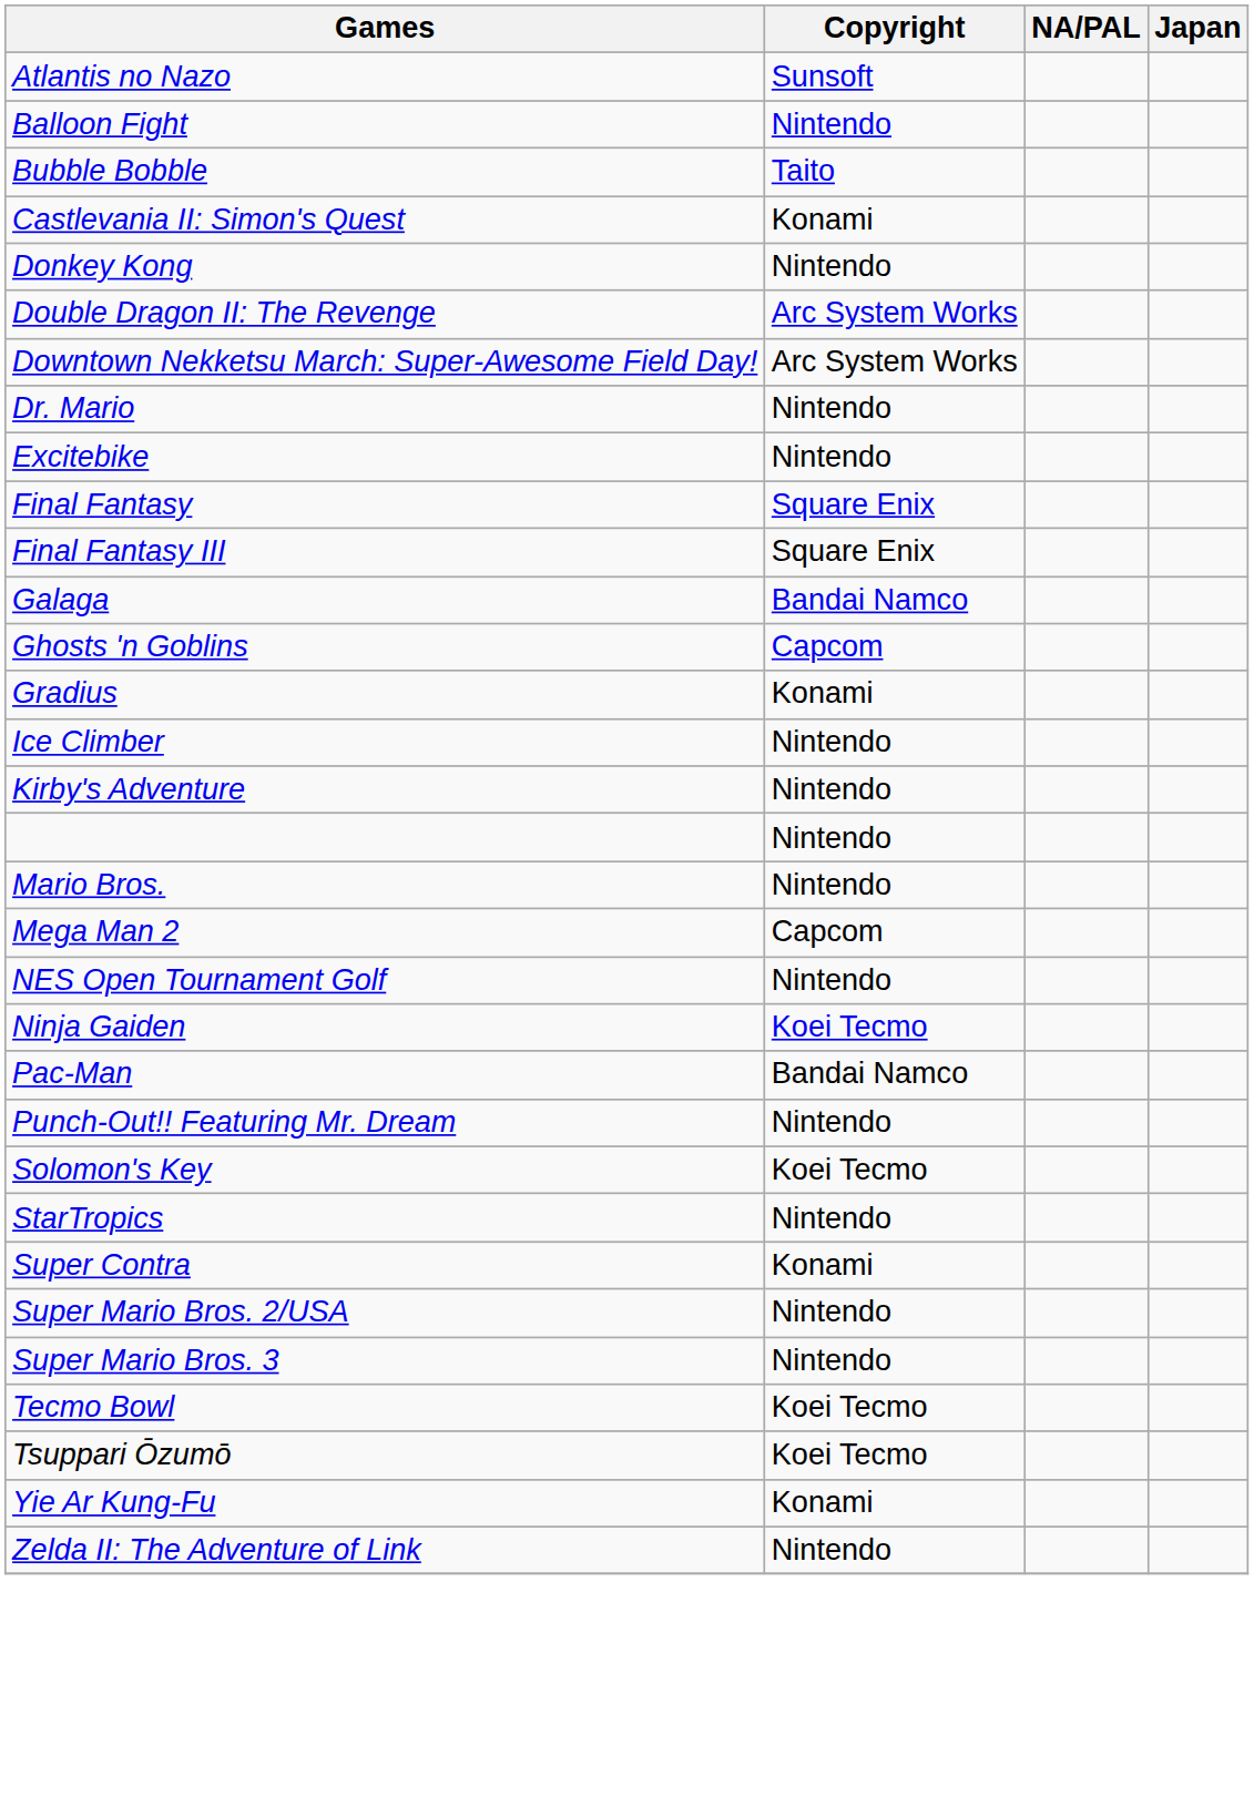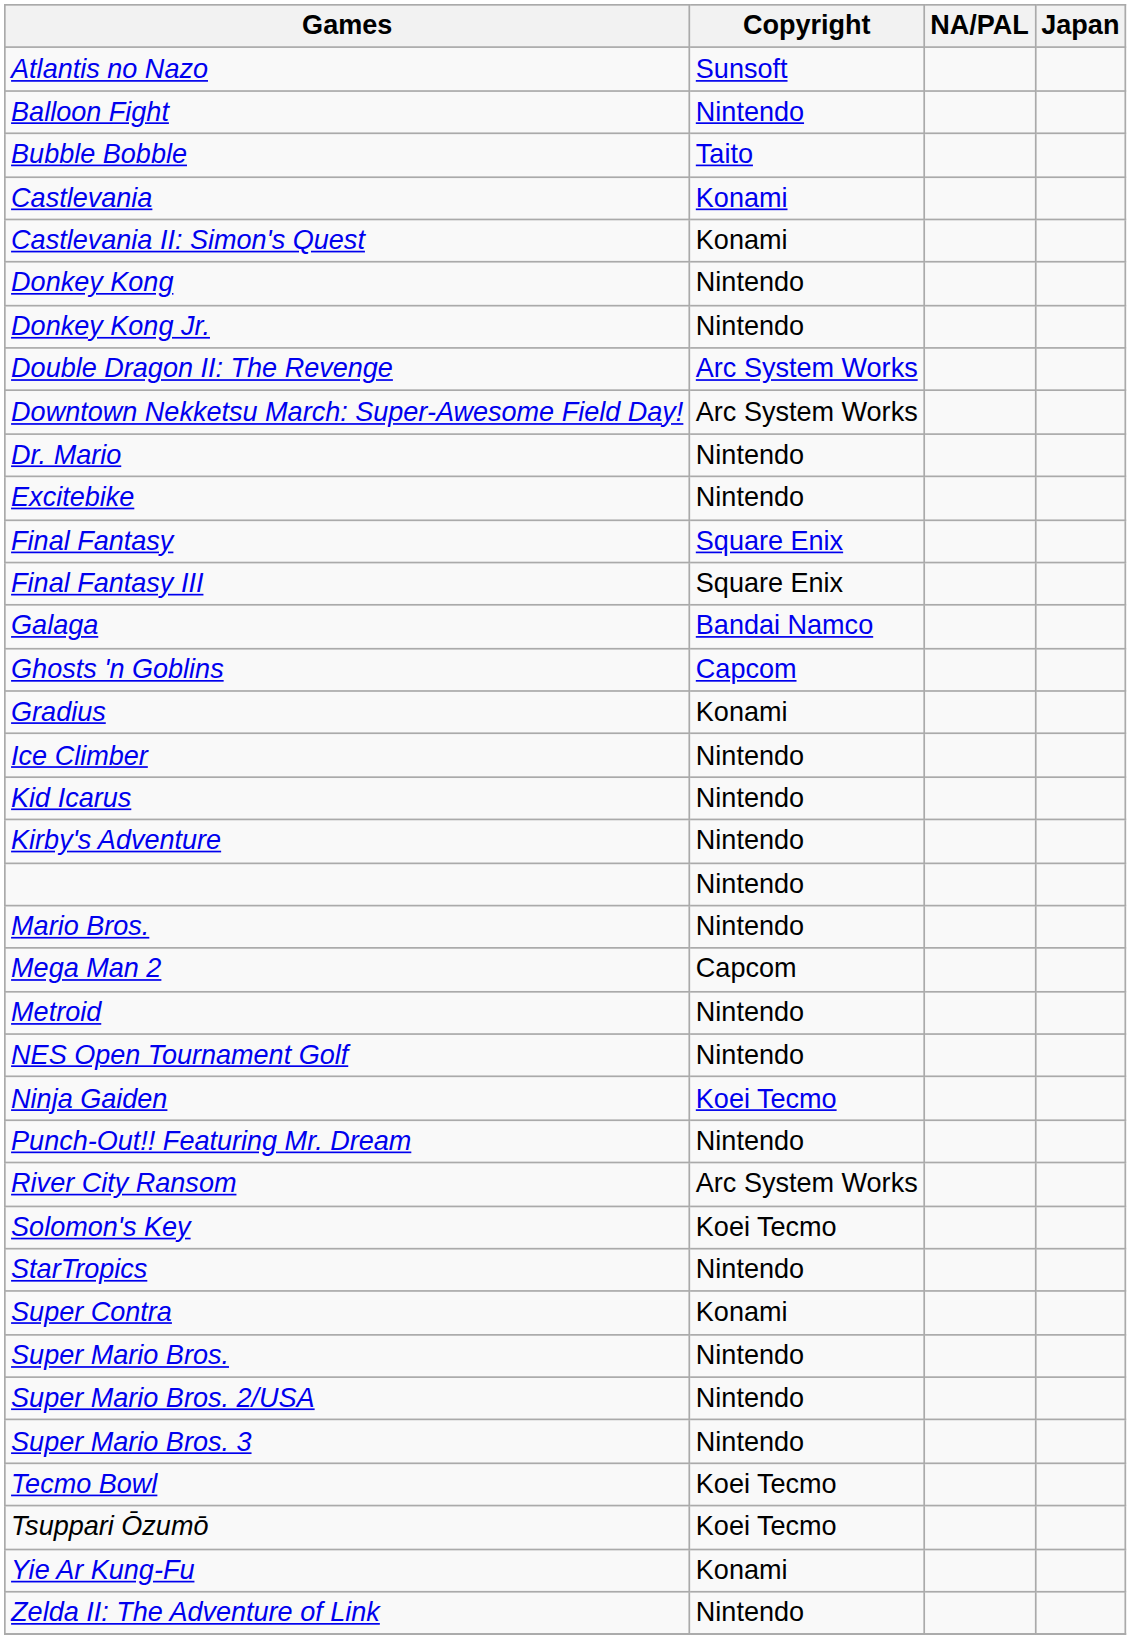+ row: Castlevania | Konami
+ row: Donkey Kong Jr. | Nintendo
+ row: Kid Icarus | Nintendo
+ row: Metroid | Nintendo
- row: Pac-Man | Bandai Namco
+ row: River City Ransom | Arc System Works
+ row: Super Mario Bros. | Nintendo
